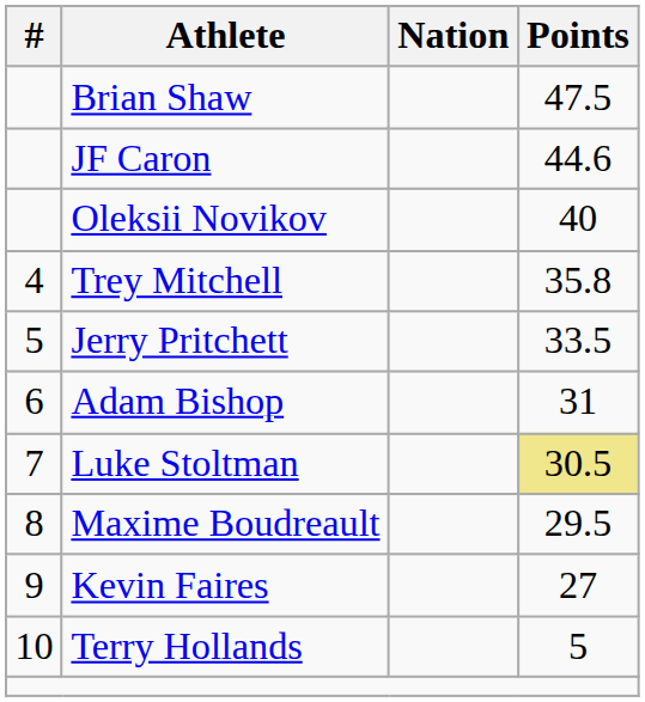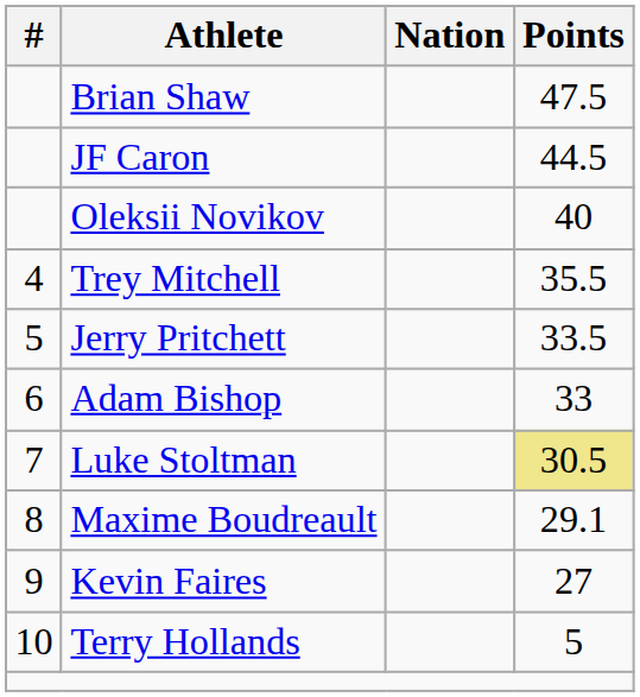JF Caron | Points: 44.6 -> 44.5
Trey Mitchell | Points: 35.8 -> 35.5
Adam Bishop | Points: 31 -> 33
Maxime Boudreault | Points: 29.5 -> 29.1
